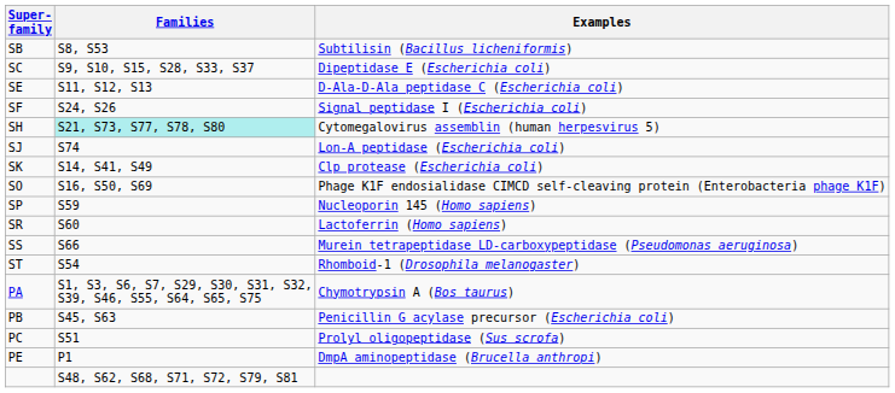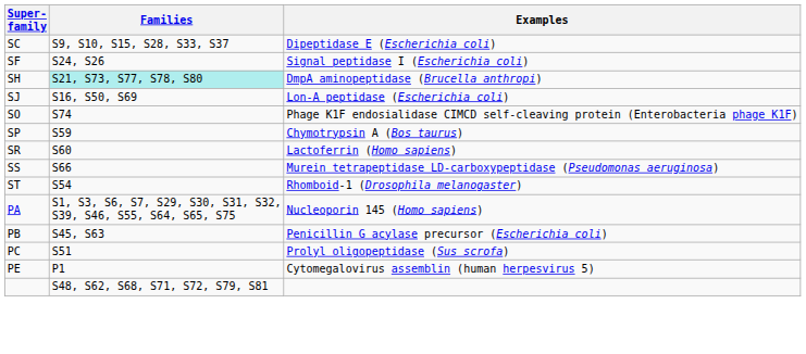- row: SB | S8, S53 | Subtilisin (Bacillus licheniformis)
- row: SE | S11, S12, S13 | D-Ala-D-Ala peptidase C (Escherichia coli)
SH | Examples: Cytomegalovirus assemblin (human herpesvirus 5) -> DmpA aminopeptidase (Brucella anthropi)
SJ | Families: S74 -> S16, S50, S69
- row: SK | S14, S41, S49 | Clp protease (Escherichia coli)
SO | Families: S16, S50, S69 -> S74
SP | Examples: Nucleoporin 145 (Homo sapiens) -> Chymotrypsin A (Bos taurus)
PA | Examples: Chymotrypsin A (Bos taurus) -> Nucleoporin 145 (Homo sapiens)
PE | Examples: DmpA aminopeptidase (Brucella anthropi) -> Cytomegalovirus assemblin (human herpesvirus 5)
